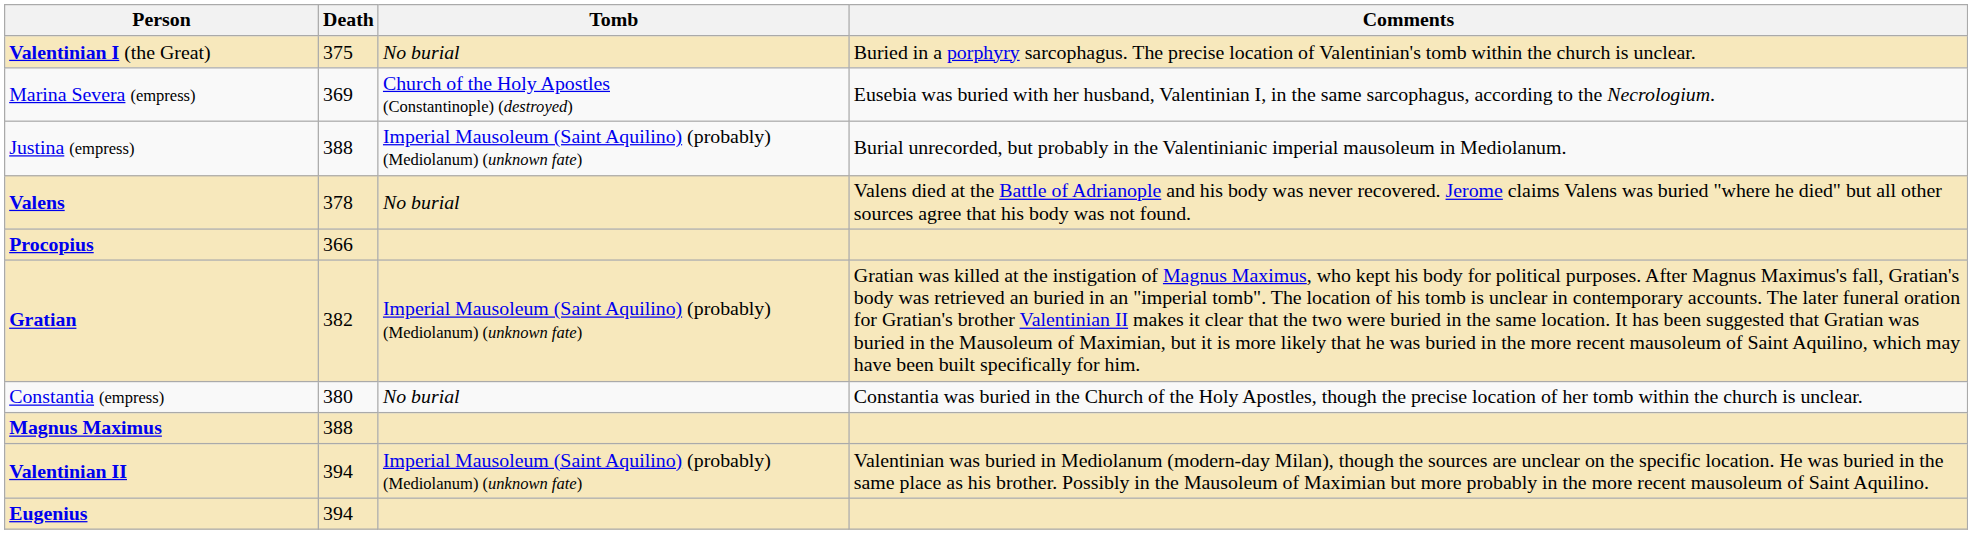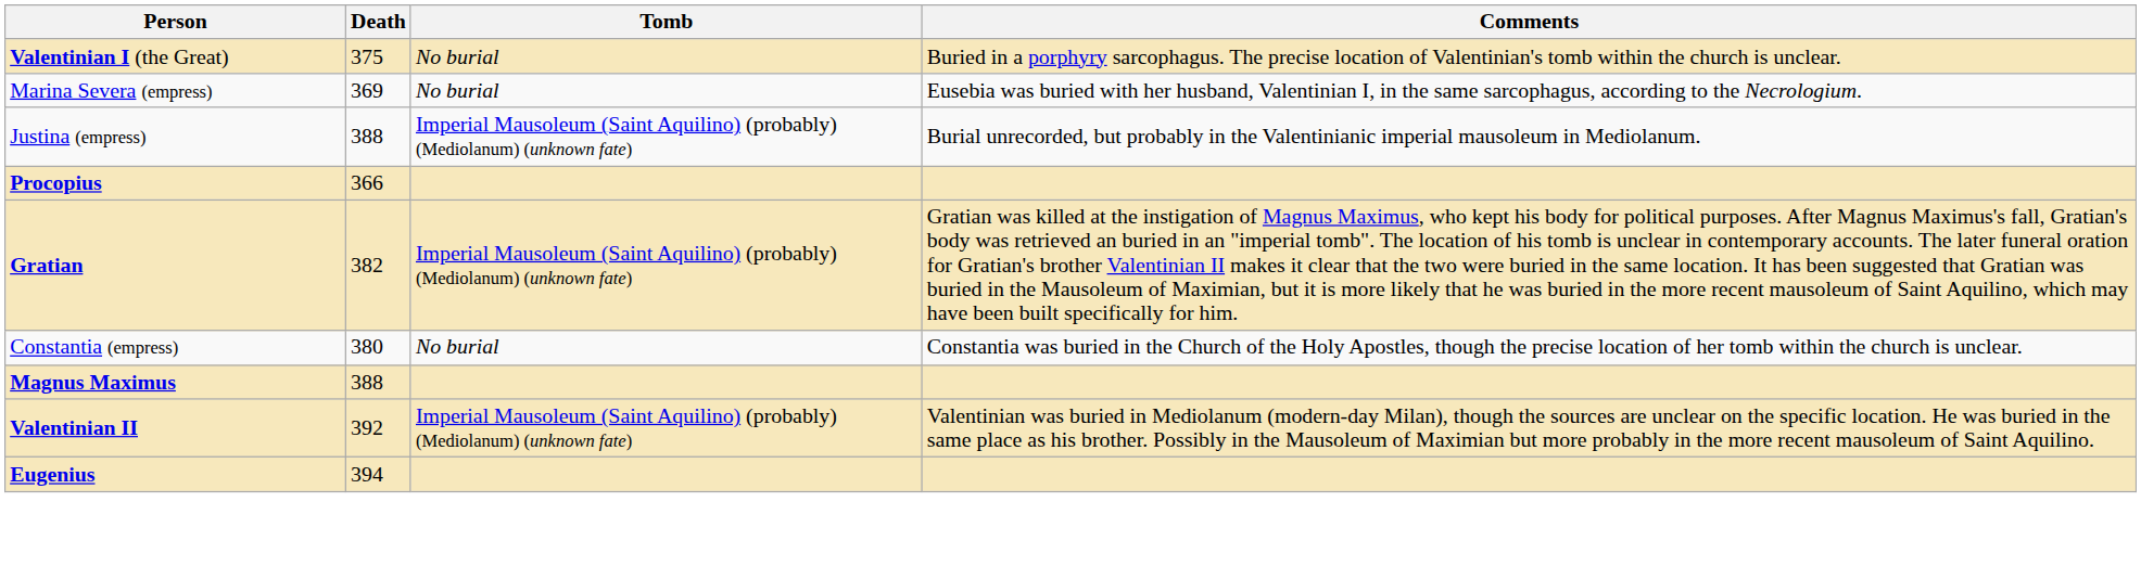Marina Severa (empress) | Tomb: Church of the Holy Apostles (Constantinople) (destroyed) -> No burial
- row: Valens | 378 | No burial | Valens died at the Battle of Adrianople and his body was never recovered. Jerome claims Valens was buried "where he died" but all other sources agree that his body was not found.
Valentinian II | Death: 394 -> 392
